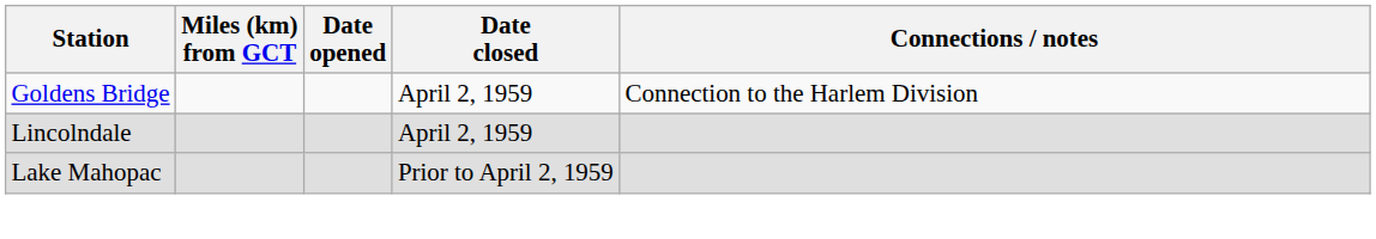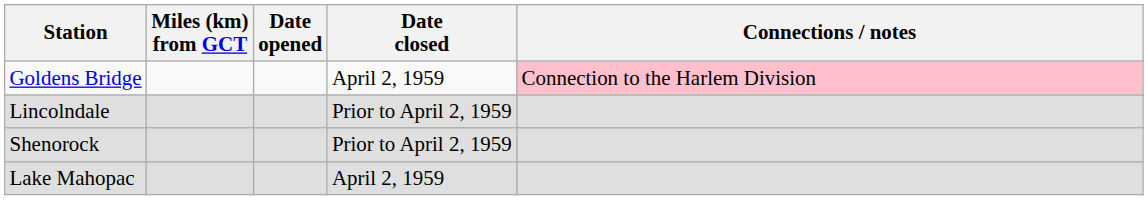Goldens Bridge | Connections / notes: no background -> pink background
Lincolndale | Date closed: April 2, 1959 -> Prior to April 2, 1959
+ row: Shenorock | Prior to April 2, 1959
Lake Mahopac | Date closed: Prior to April 2, 1959 -> April 2, 1959
